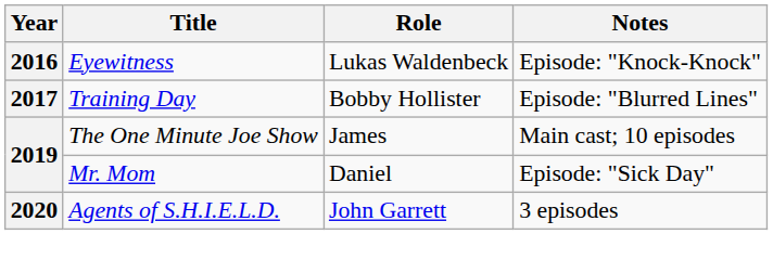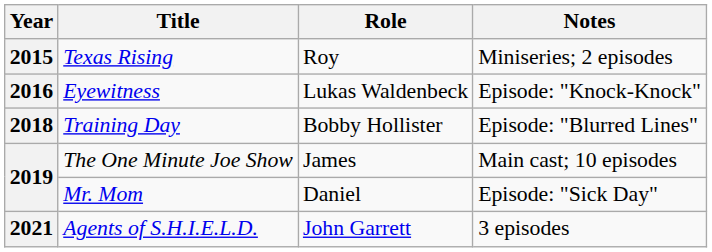+ row: 2015 | Texas Rising | Roy | Miniseries; 2 episodes
Training Day | Year: 2017 -> 2018
Agents of S.H.I.E.L.D. | Year: 2020 -> 2021
